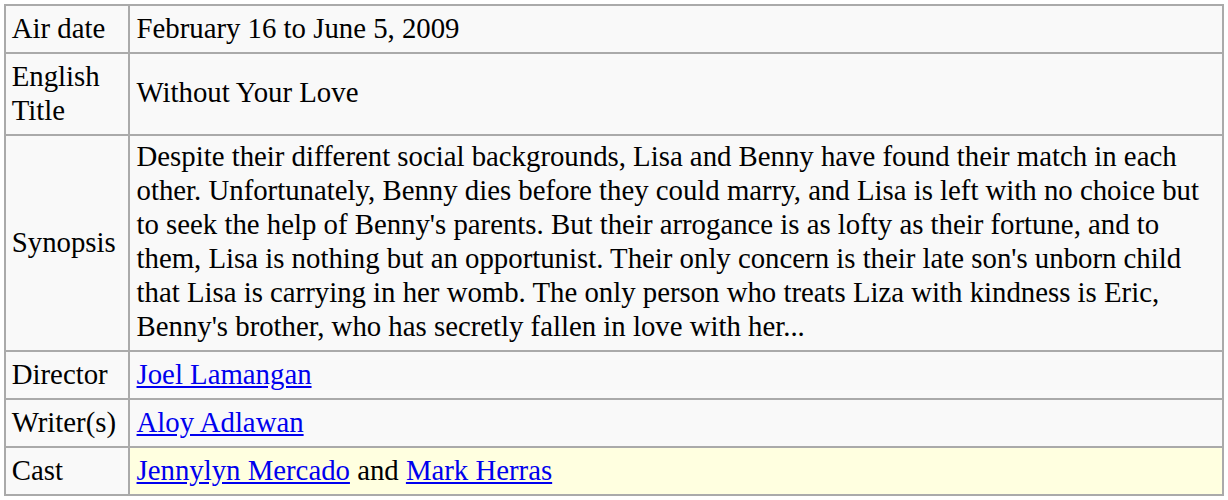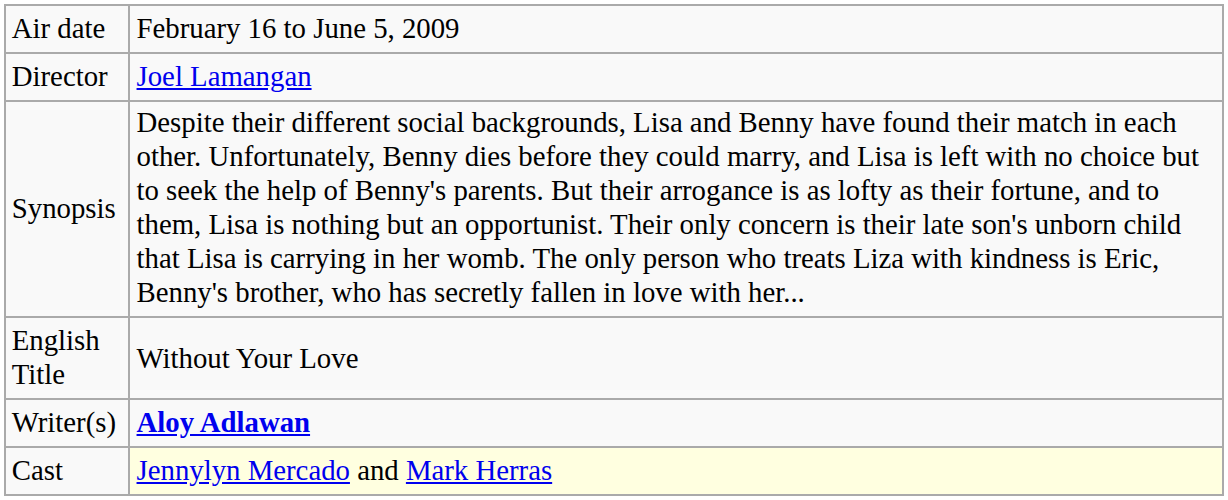rows swapped: English Title <-> Director
Writer(s) | column 2: normal -> bold
